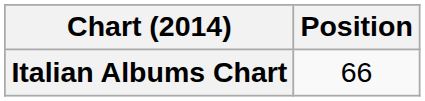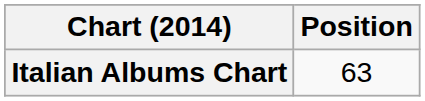Italian Albums Chart | Position: 66 -> 63
